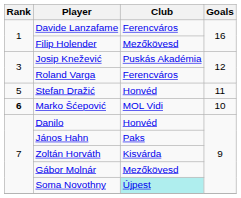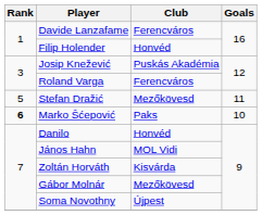Filip Holender | Club: Mezőkövesd -> Honvéd
Stefan Dražić | Club: Honvéd -> Mezőkövesd
Marko Šćepović | Club: MOL Vidi -> Paks
János Hahn | Club: Paks -> MOL Vidi
Soma Novothny | Club: paleturquoise background -> no background
